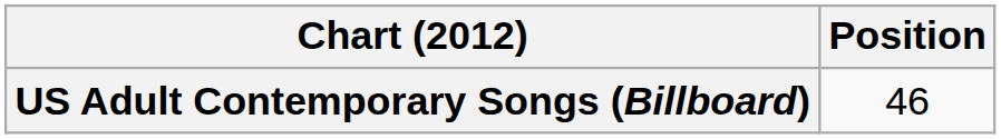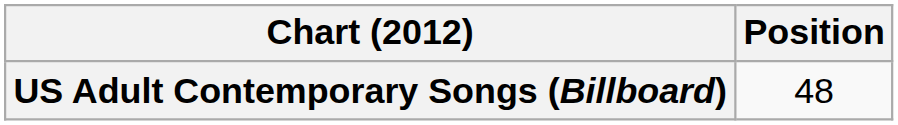US Adult Contemporary Songs (Billboard) | Position: 46 -> 48
